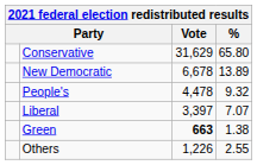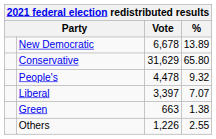rows swapped: Conservative <-> New Democratic
Green | Vote: bold -> normal
